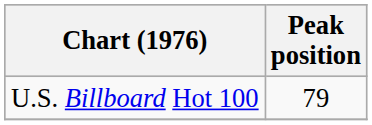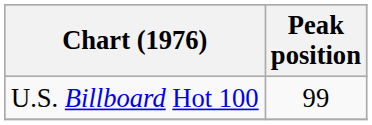U.S. Billboard Hot 100 | Peak position: 79 -> 99
